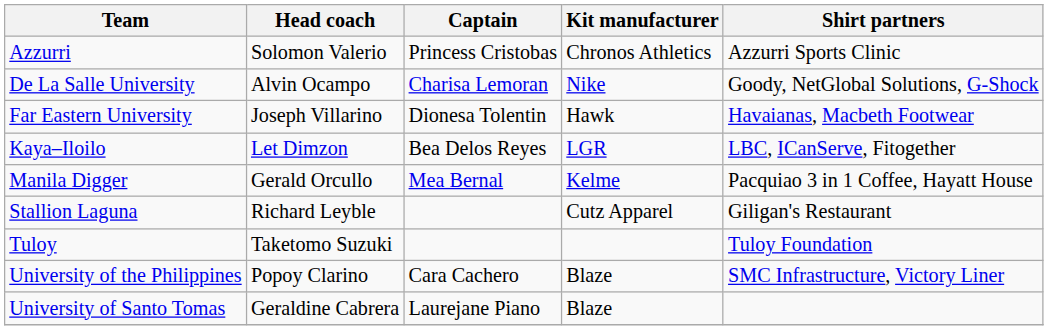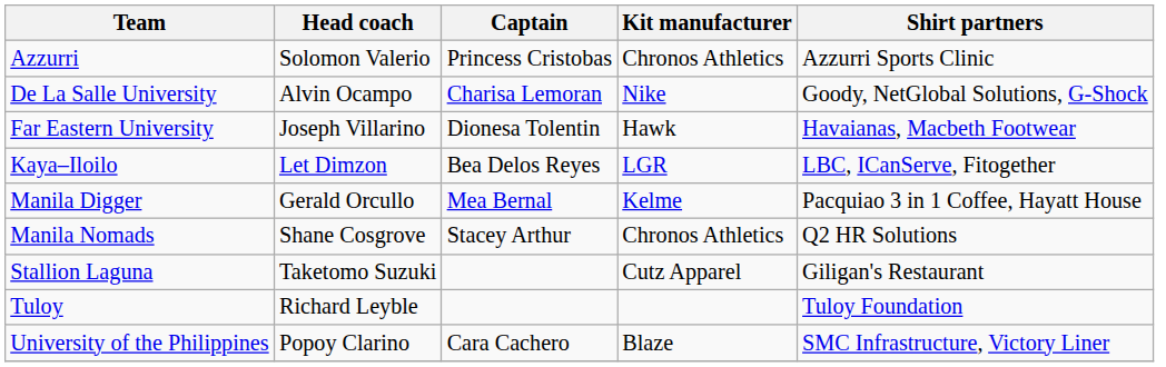+ row: Manila Nomads | Shane Cosgrove | Stacey Arthur | Chronos Athletics | Q2 HR Solutions
Stallion Laguna | Head coach: Richard Leyble -> Taketomo Suzuki
Tuloy | Head coach: Taketomo Suzuki -> Richard Leyble
- row: University of Santo Tomas | Geraldine Cabrera | Laurejane Piano | Blaze
